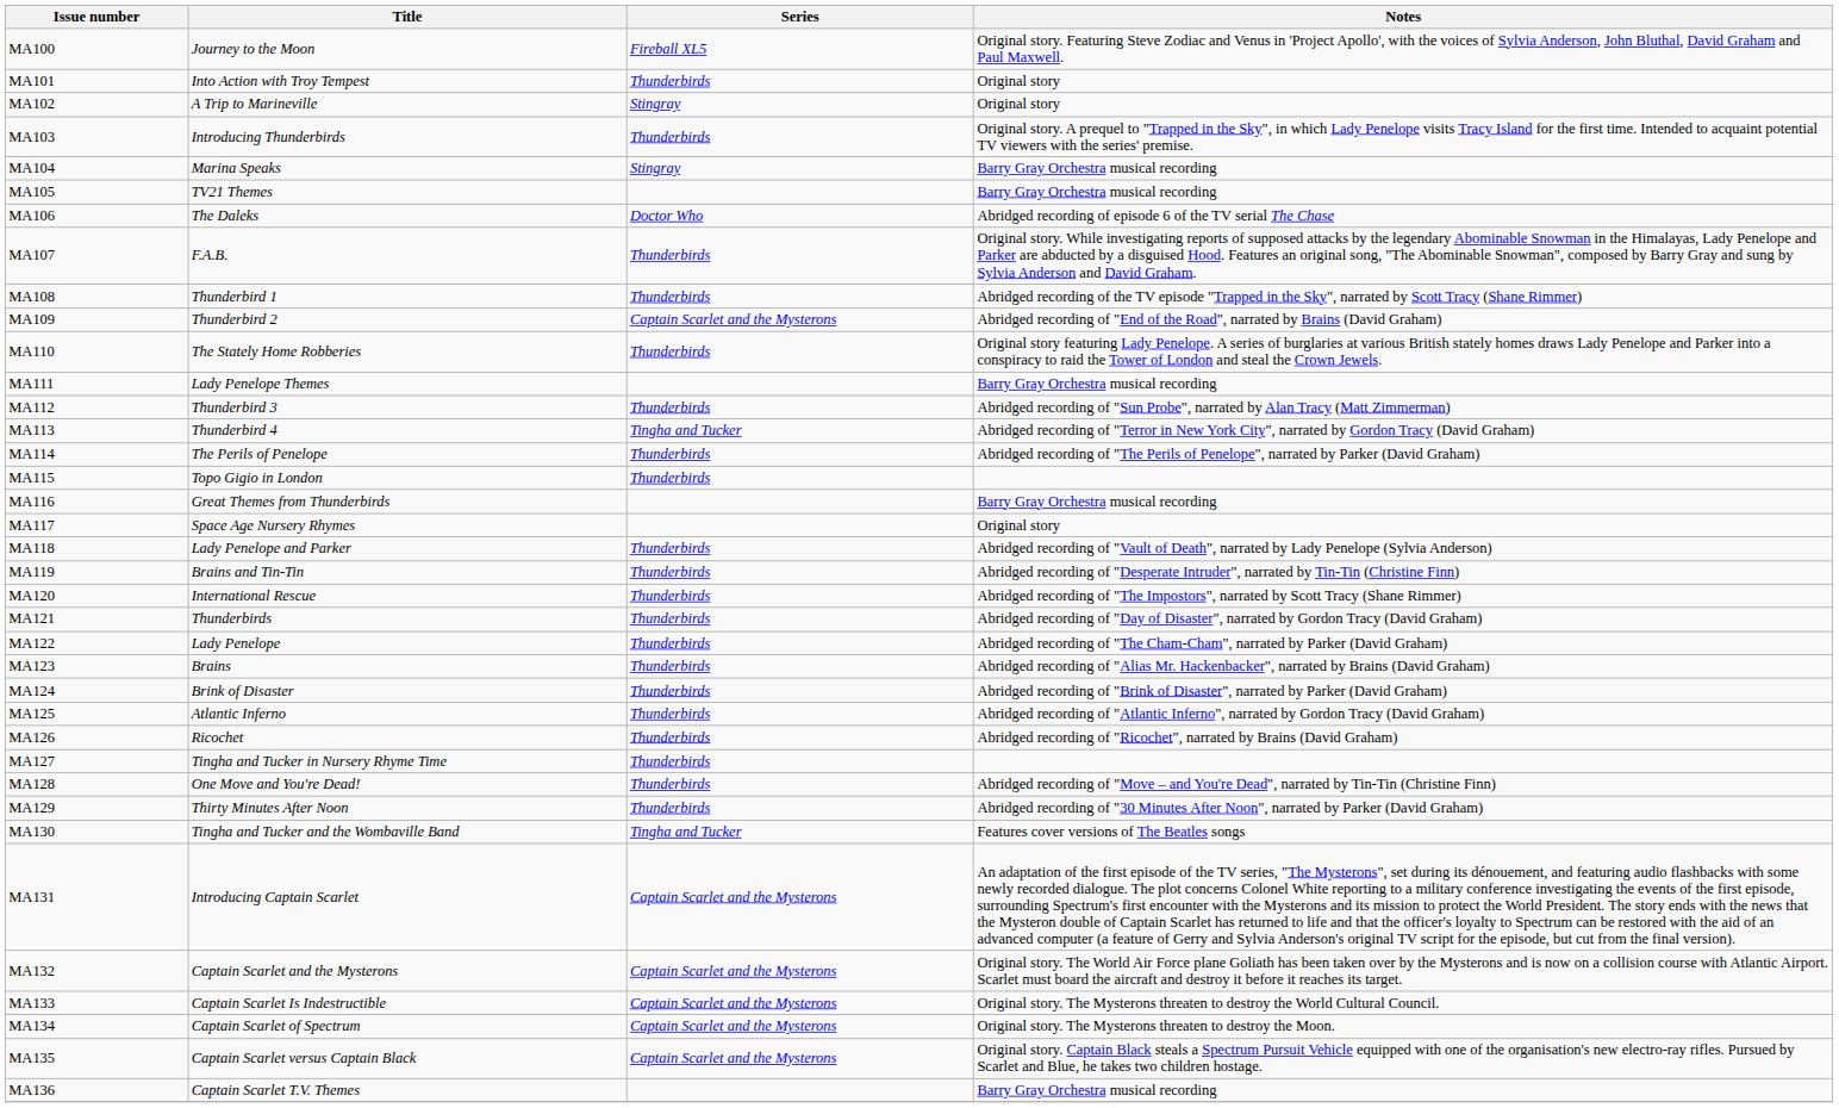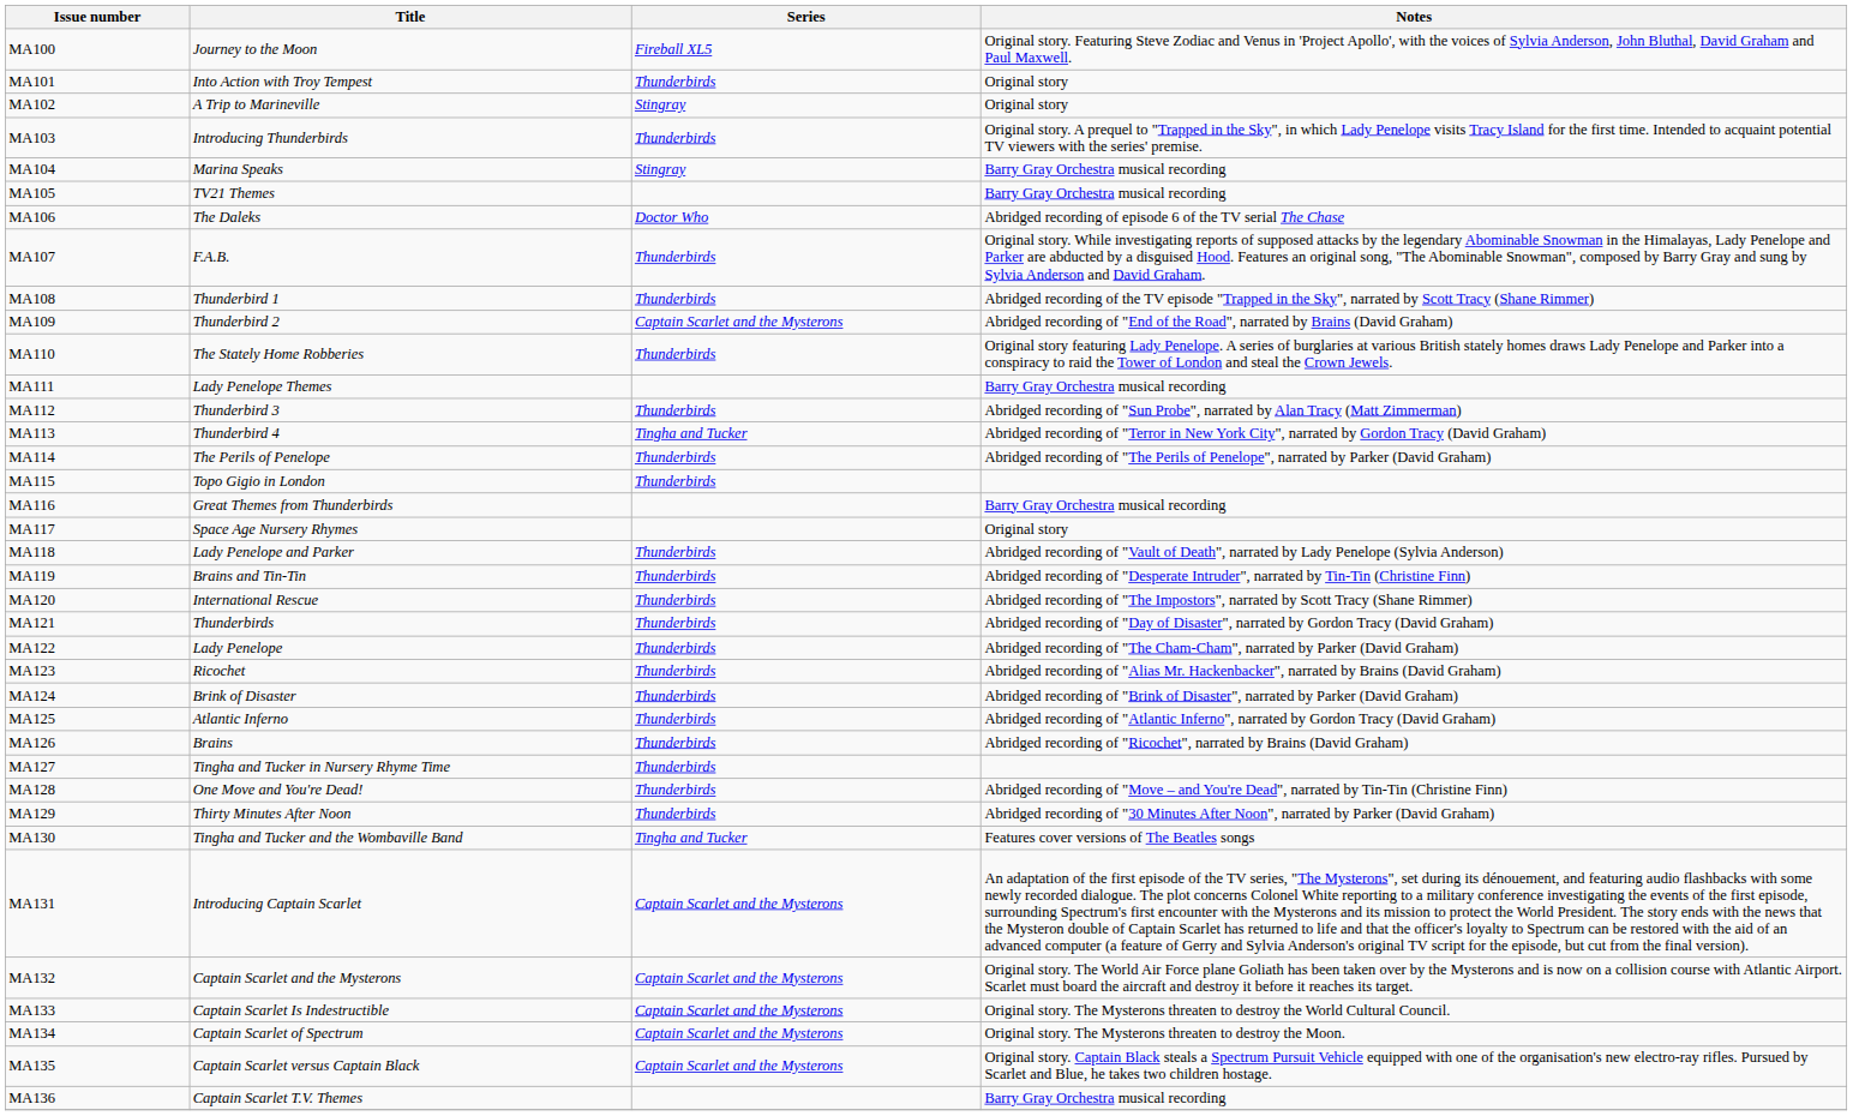MA123 | Title: Brains -> Ricochet
MA126 | Title: Ricochet -> Brains
